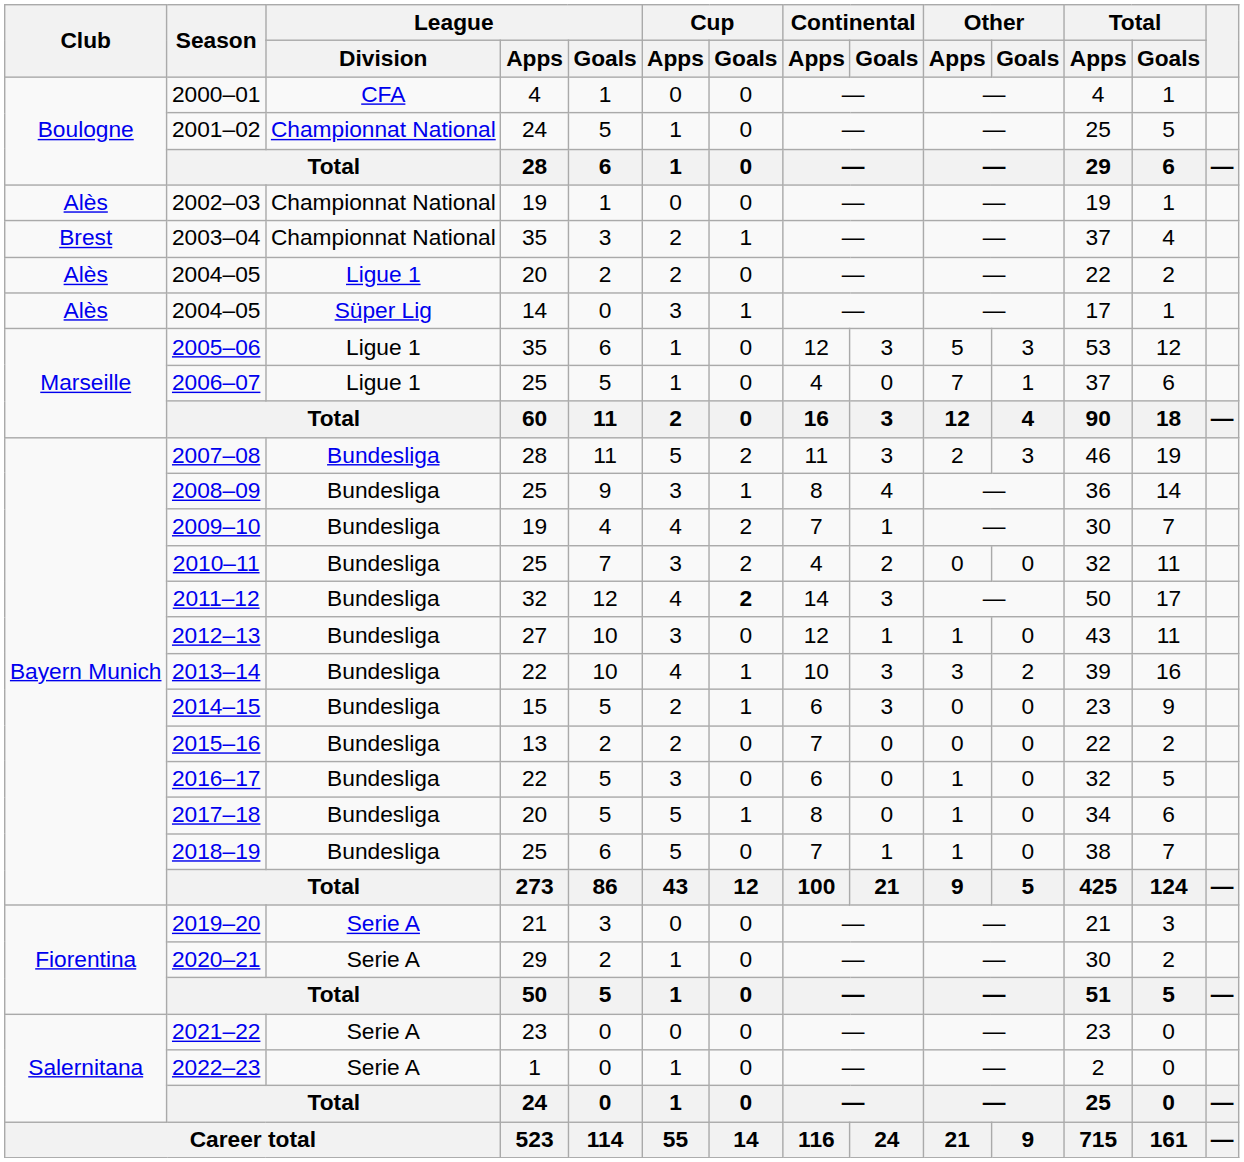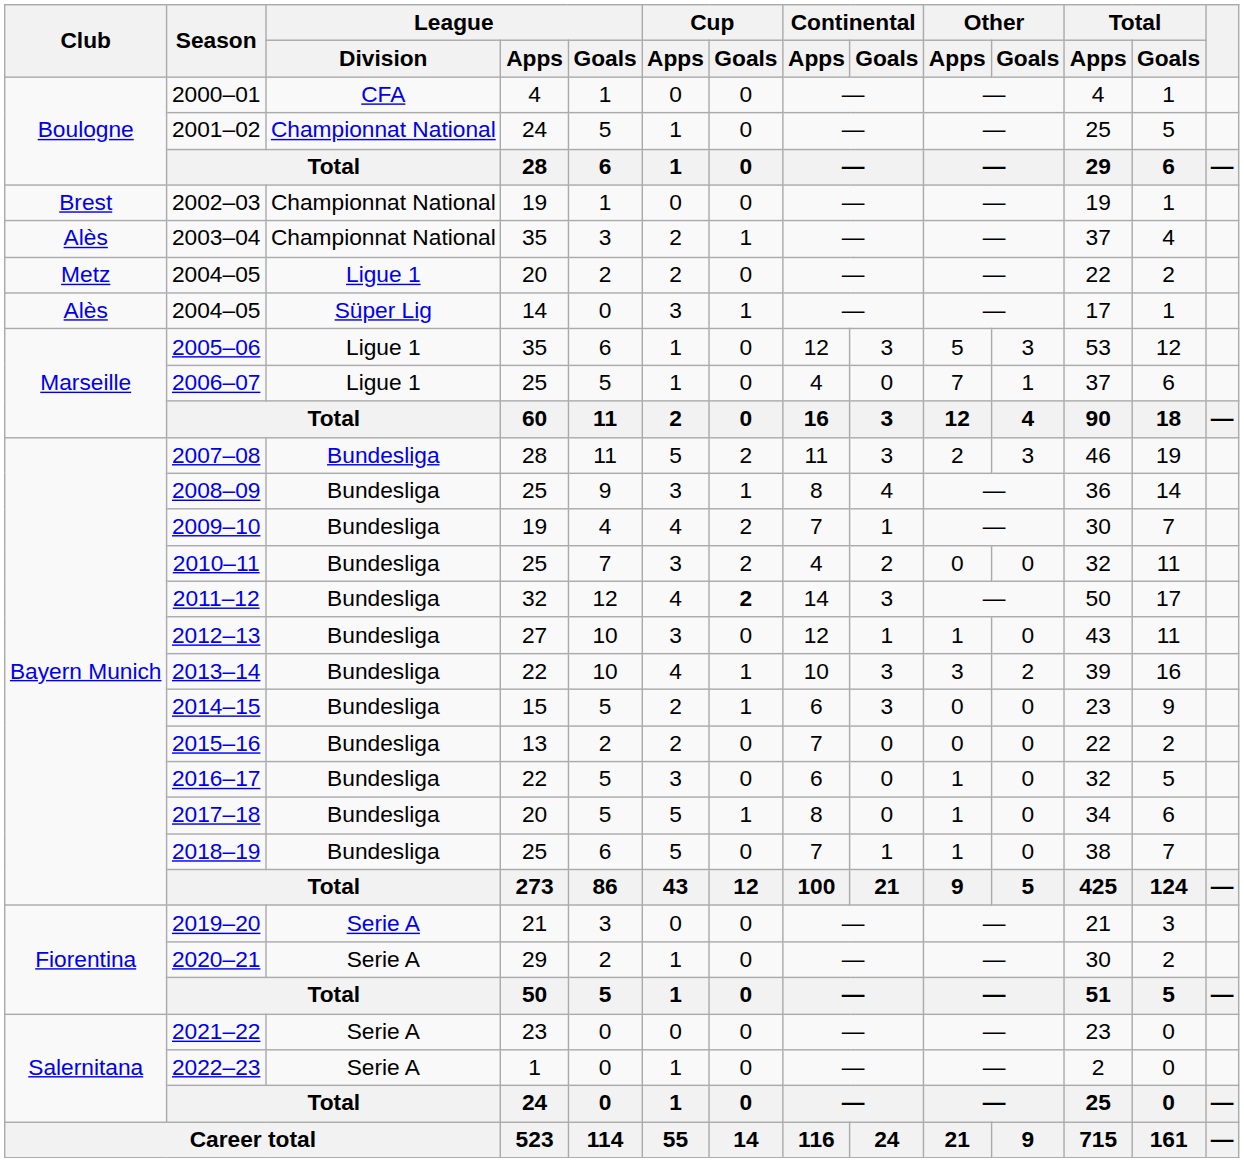2002–03 | Club: Alès -> Brest
2003–04 | Club: Brest -> Alès
2004–05 / 20 | Club: Alès -> Metz
